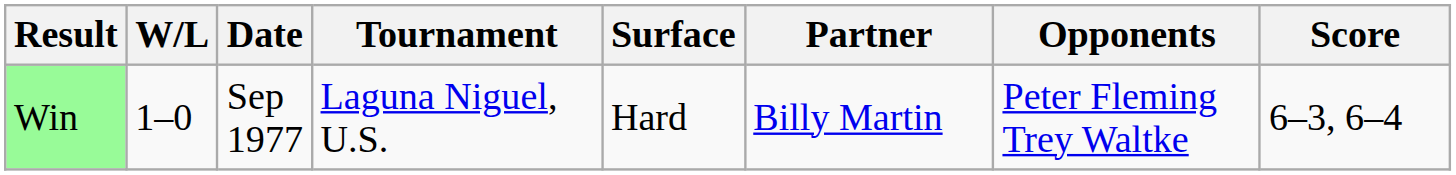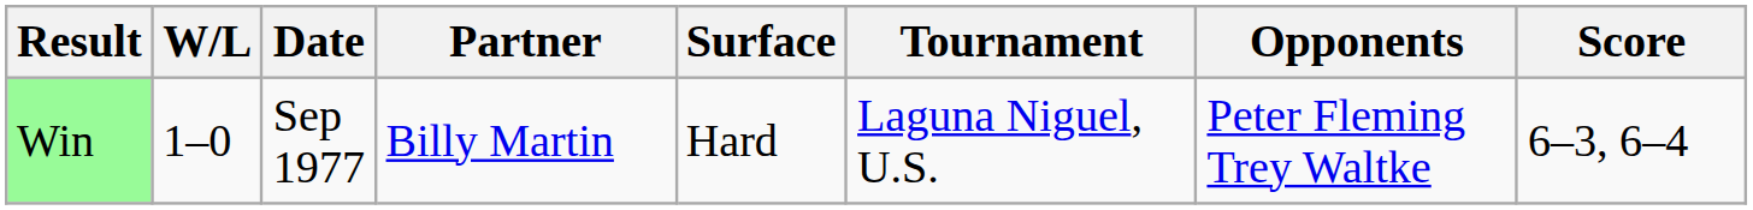columns swapped: Tournament <-> Partner
